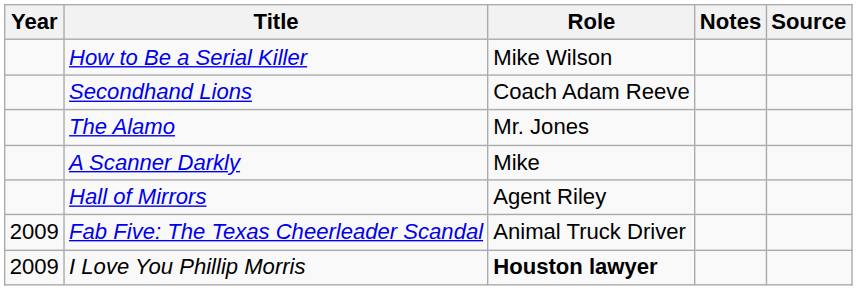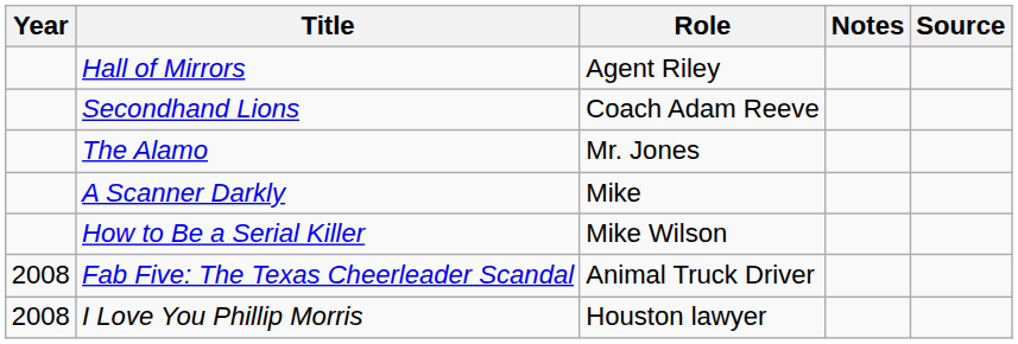rows swapped: Hall of Mirrors <-> How to Be a Serial Killer
Fab Five: The Texas Cheerleader Scandal | Year: 2009 -> 2008
I Love You Phillip Morris | Year: 2009 -> 2008
I Love You Phillip Morris | Role: bold -> normal
